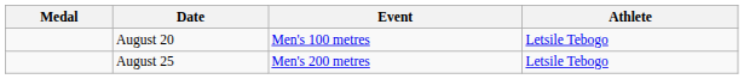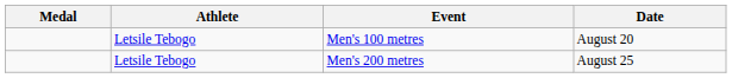columns swapped: Athlete <-> Date
